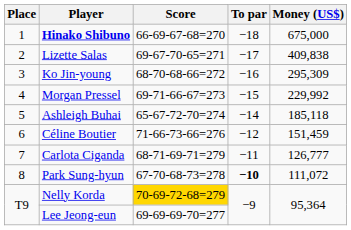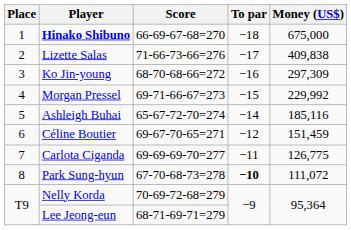Lizette Salas | Score: 69-67-70-65=271 -> 71-66-73-66=276
Ko Jin-young | Money (US$): 295,309 -> 297,309
Ashleigh Buhai | Money (US$): 185,118 -> 185,116
Céline Boutier | Score: 71-66-73-66=276 -> 69-67-70-65=271
Carlota Ciganda | Score: 68-71-69-71=279 -> 69-69-69-70=277
Carlota Ciganda | Money (US$): 126,777 -> 126,775
Nelly Korda | Score: gold background -> no background
Lee Jeong-eun | Score: 69-69-69-70=277 -> 68-71-69-71=279
